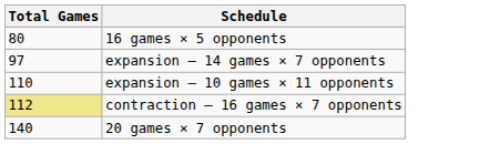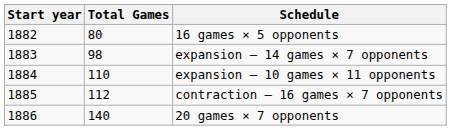+ column: Start year | 1882 | 1883 | 1884 | 1885 | 1886
expansion – 14 games × 7 opponents | Total Games: 97 -> 98
contraction – 16 games × 7 opponents | Total Games: khaki background -> no background
